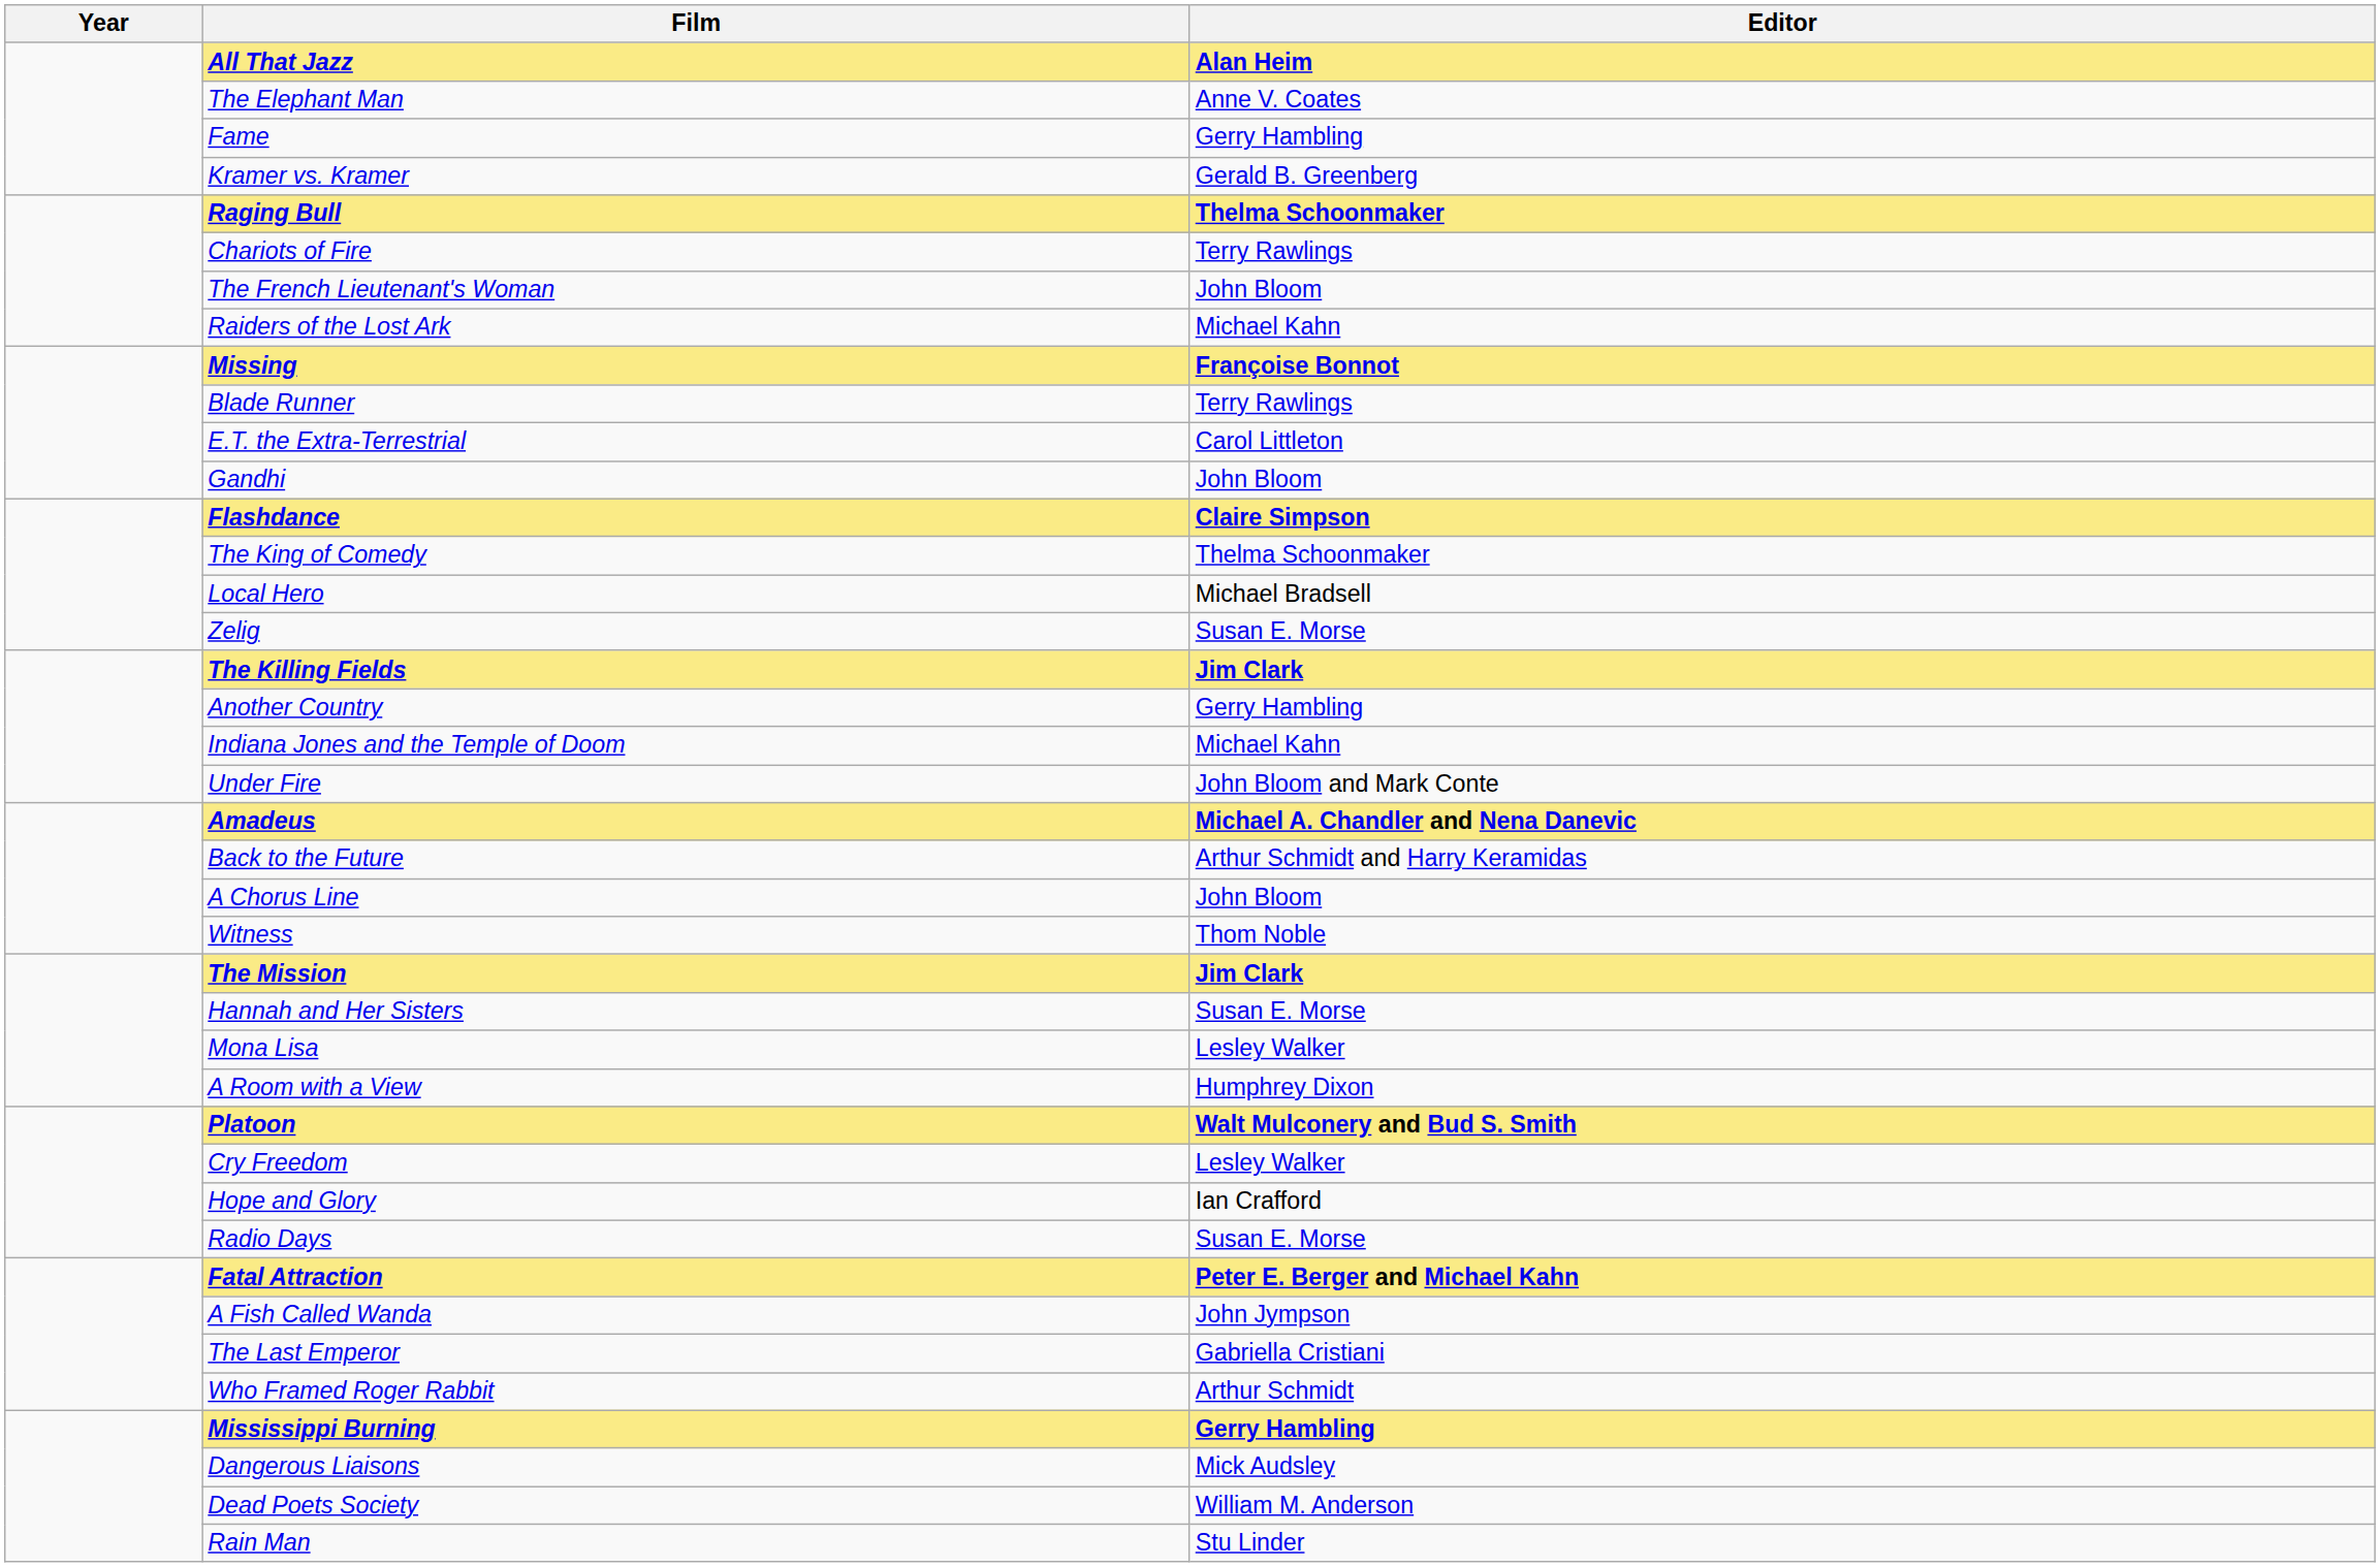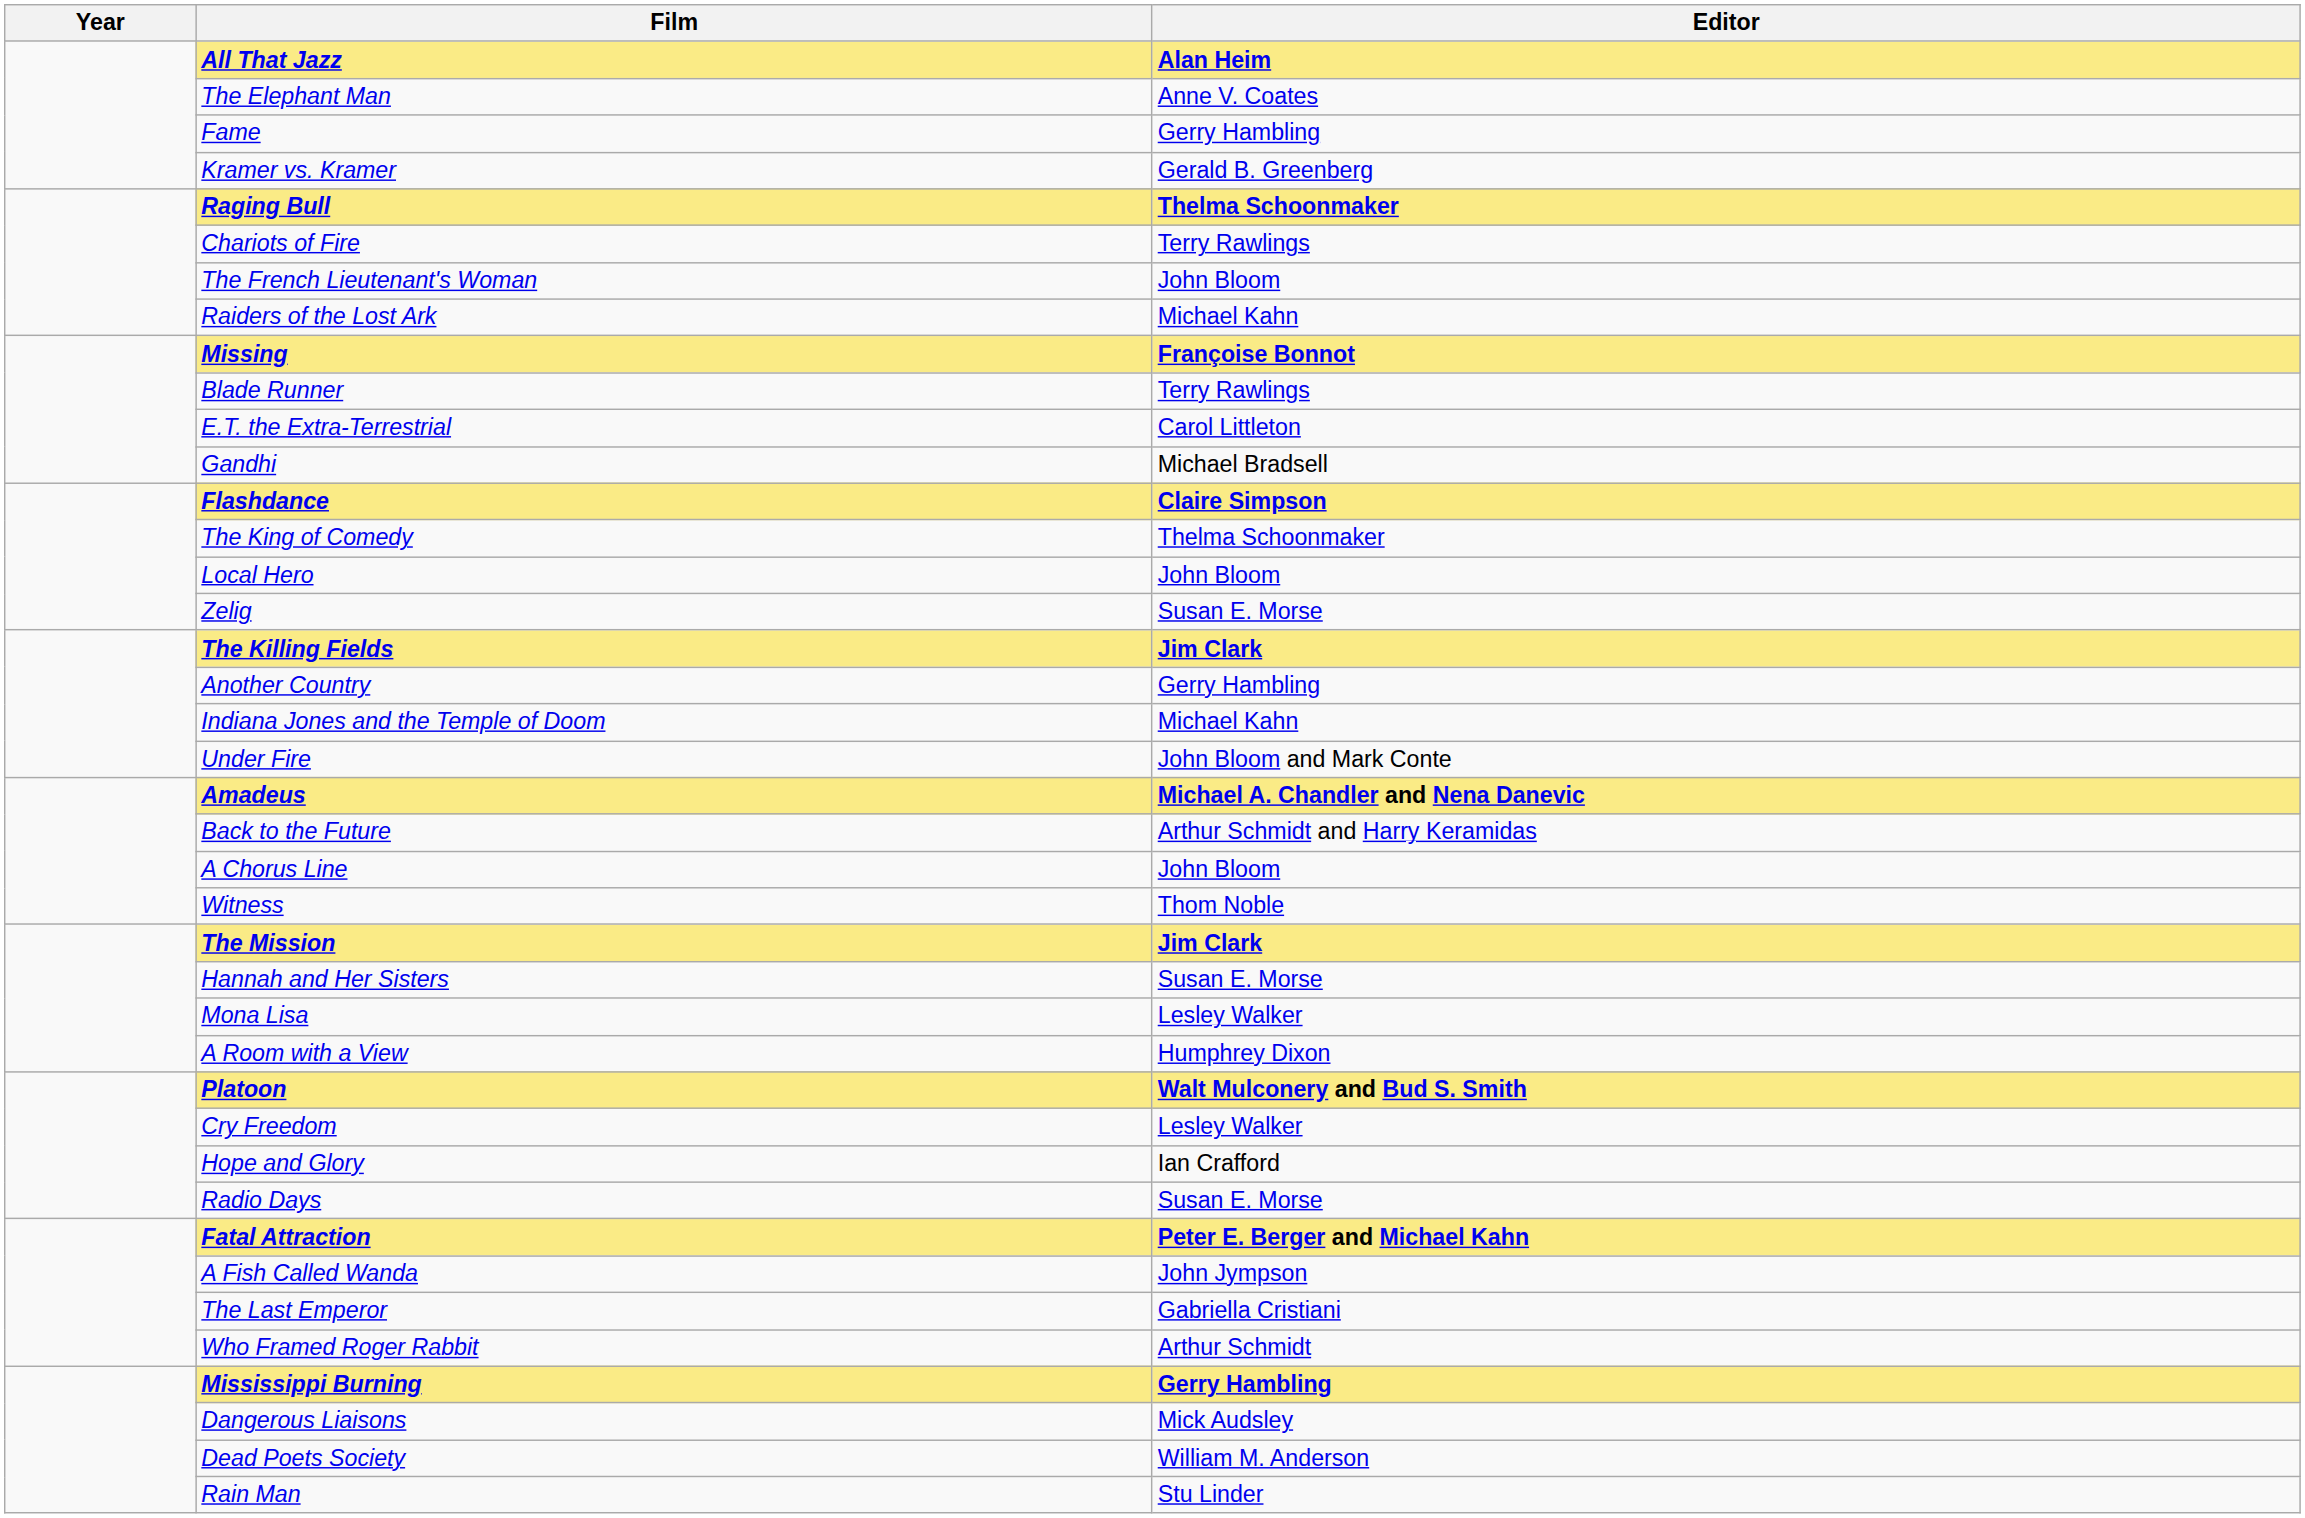Gandhi | Editor: John Bloom -> Michael Bradsell
Local Hero | Editor: Michael Bradsell -> John Bloom
